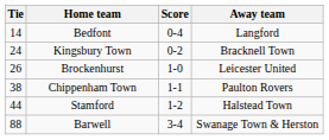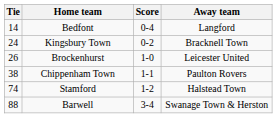Stamford | Tie: 44 -> 74
